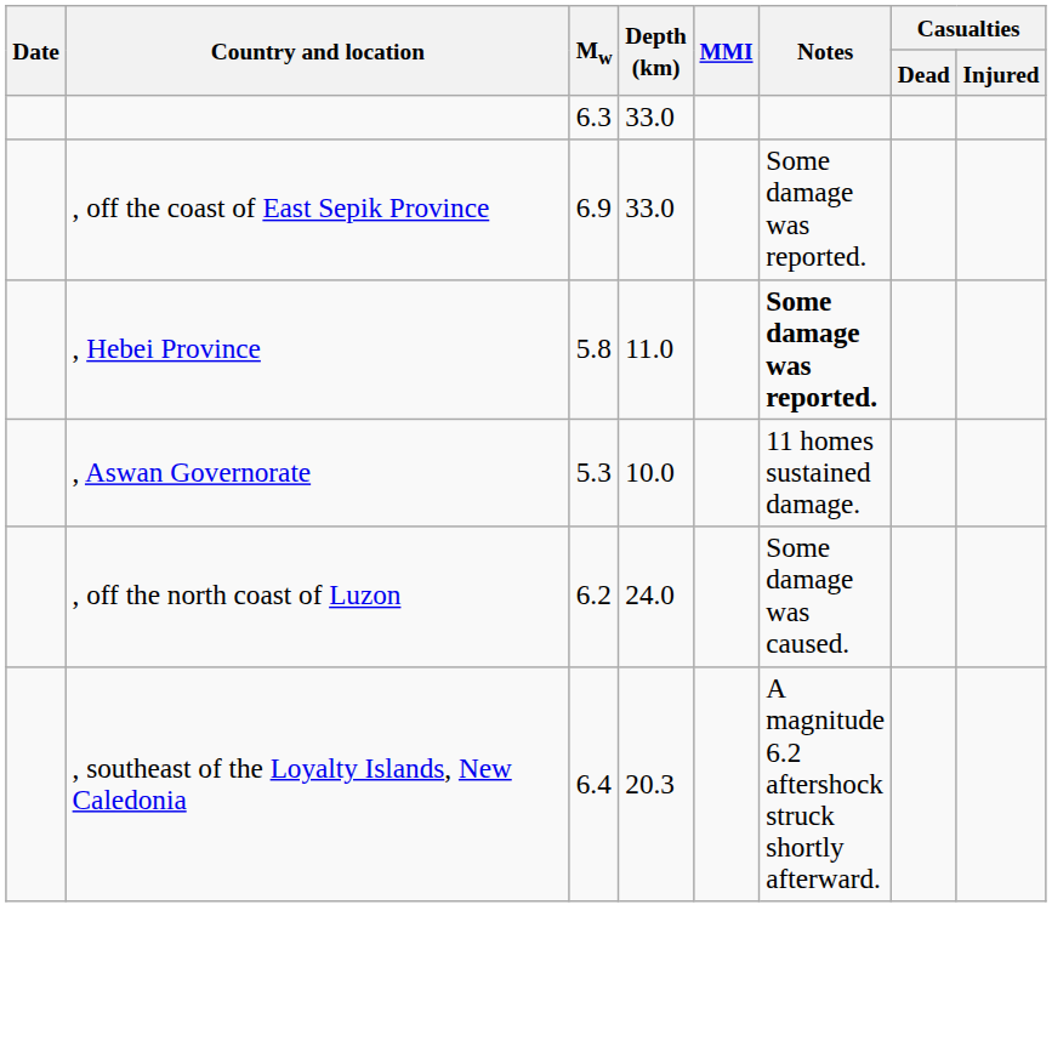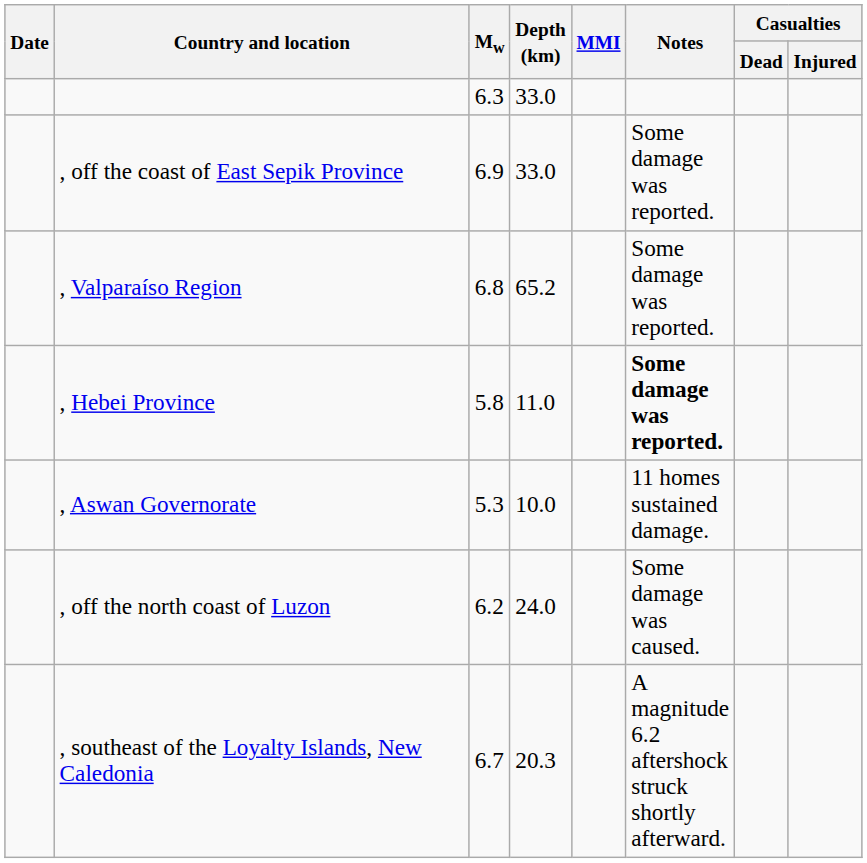+ row: , Valparaíso Region | 6.8 | 65.2 | Some damage was reported.
, southeast of the Loyalty Islands, New Caledonia | Mw: 6.4 -> 6.7
